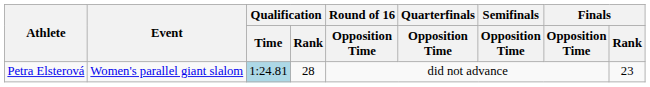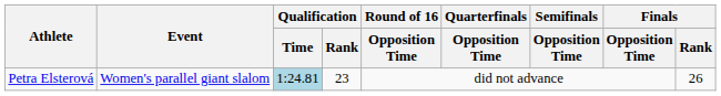Petra Elsterová | Qualification / Rank: 28 -> 23
Petra Elsterová | Finals / Rank: 23 -> 26
